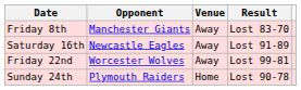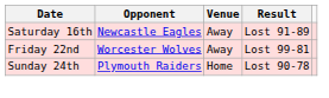- row: Friday 8th | Manchester Giants | Away | Lost 83-70
